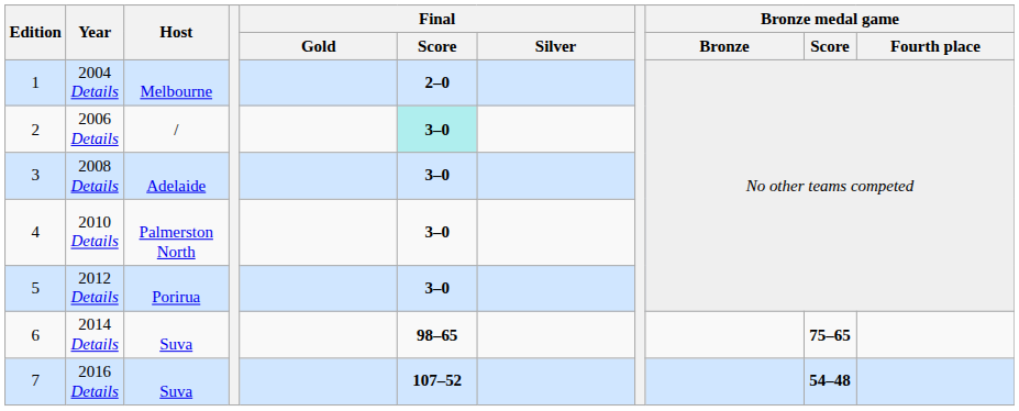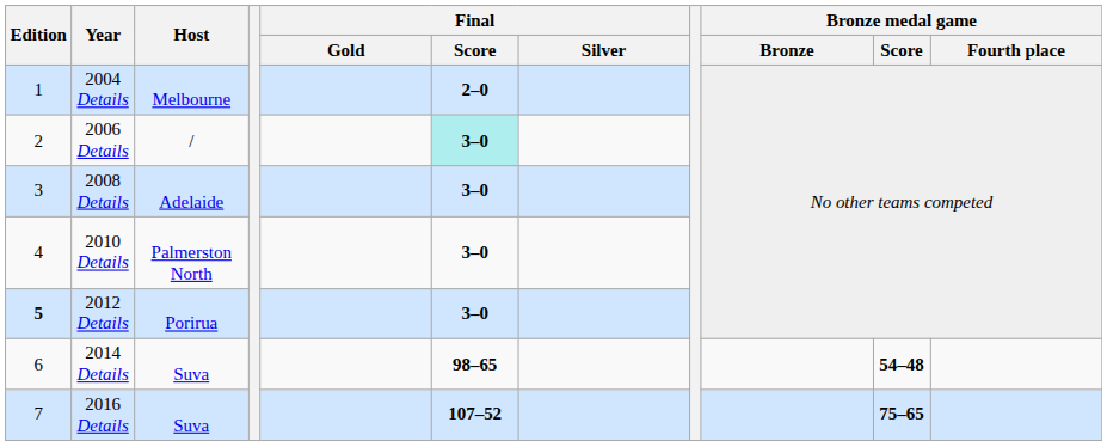2012 Details | Edition: normal -> bold
2014 Details | Bronze medal game / Score: 75–65 -> 54–48
2016 Details | Bronze medal game / Score: 54–48 -> 75–65
